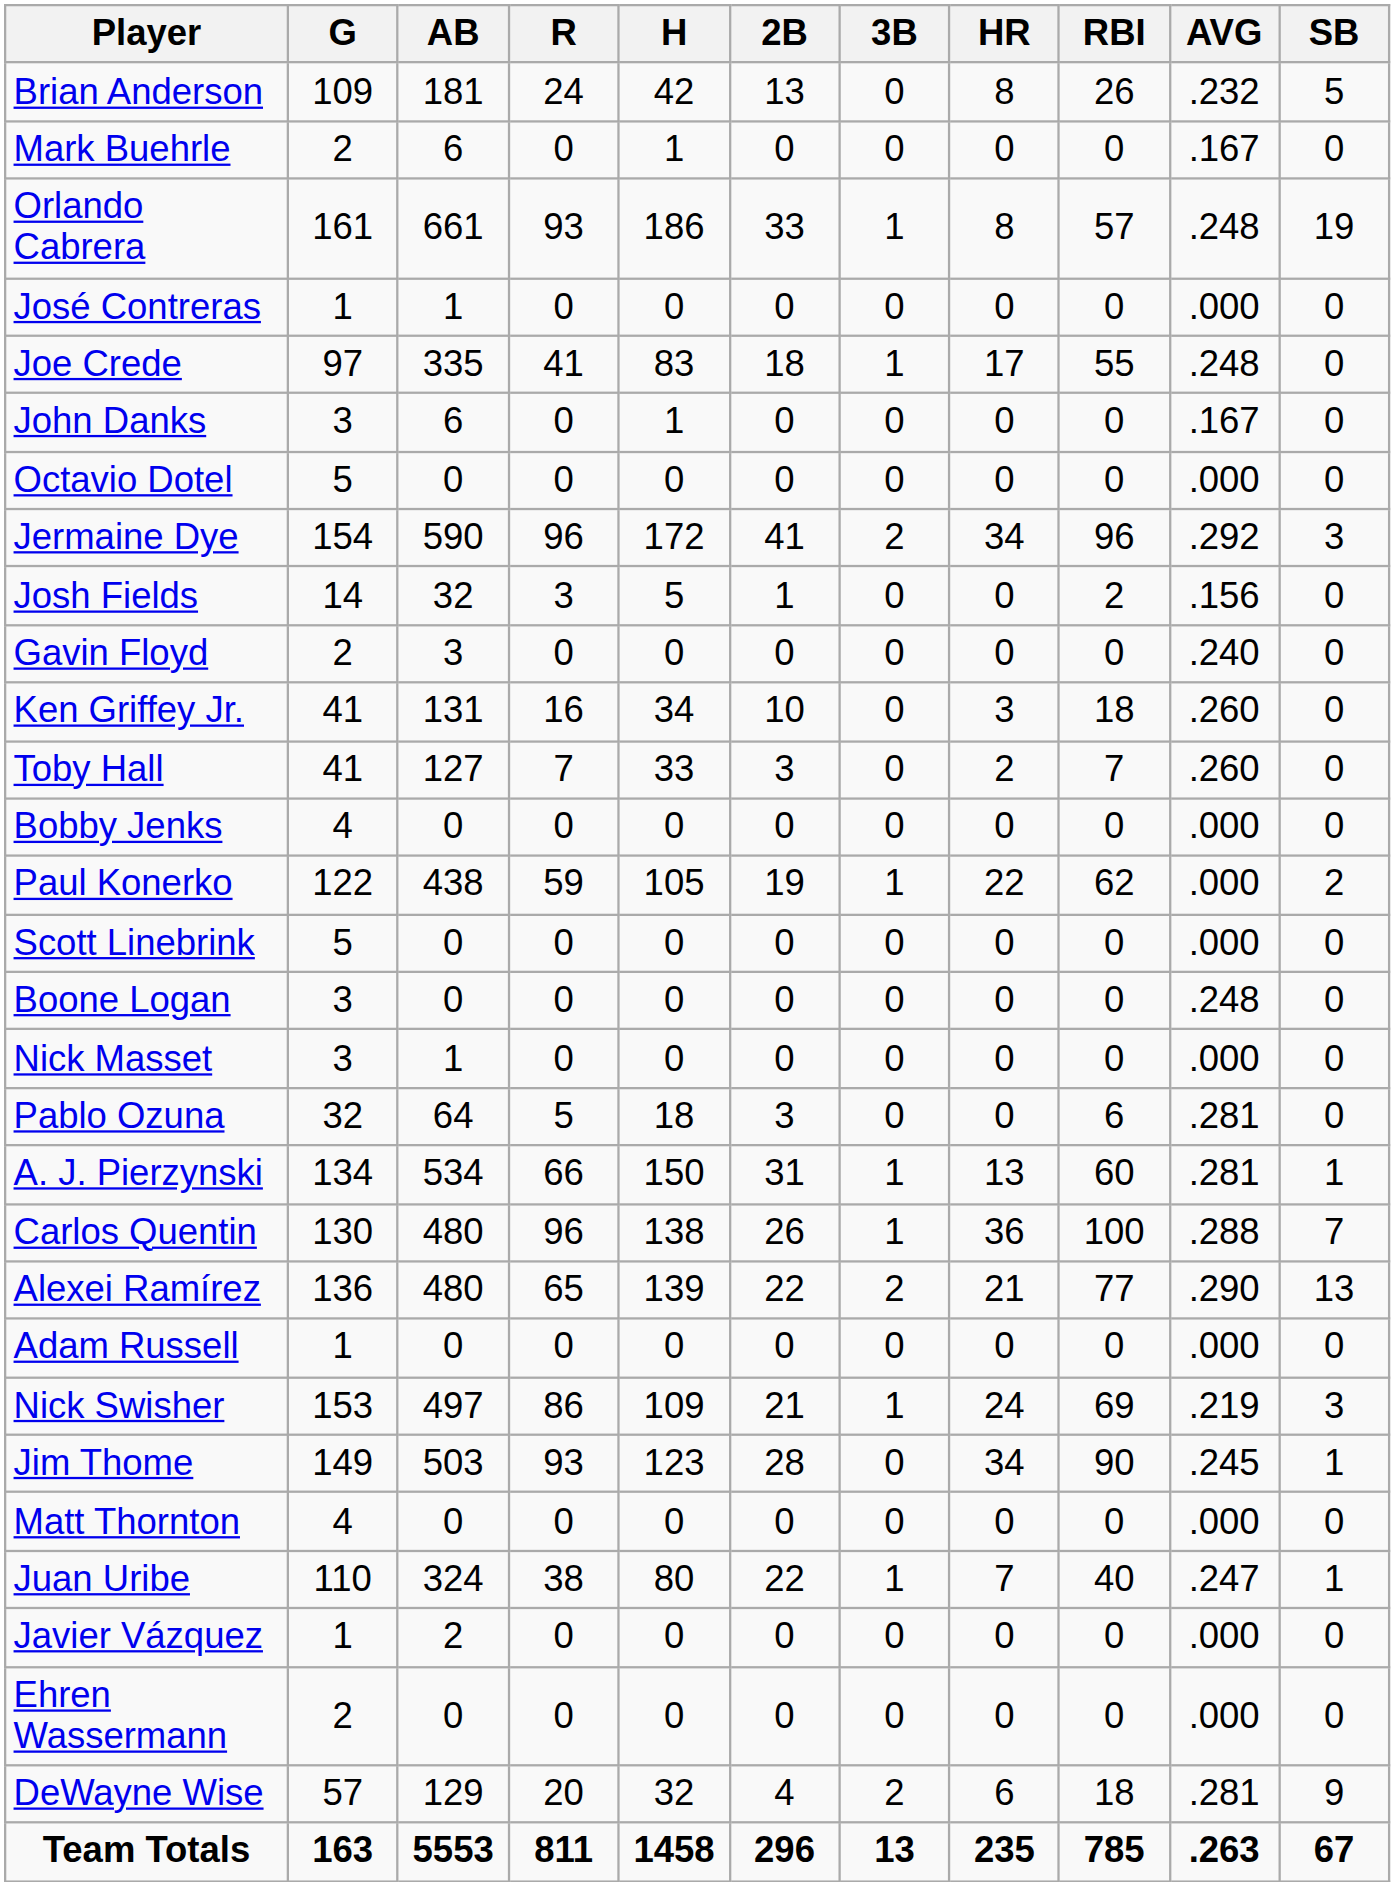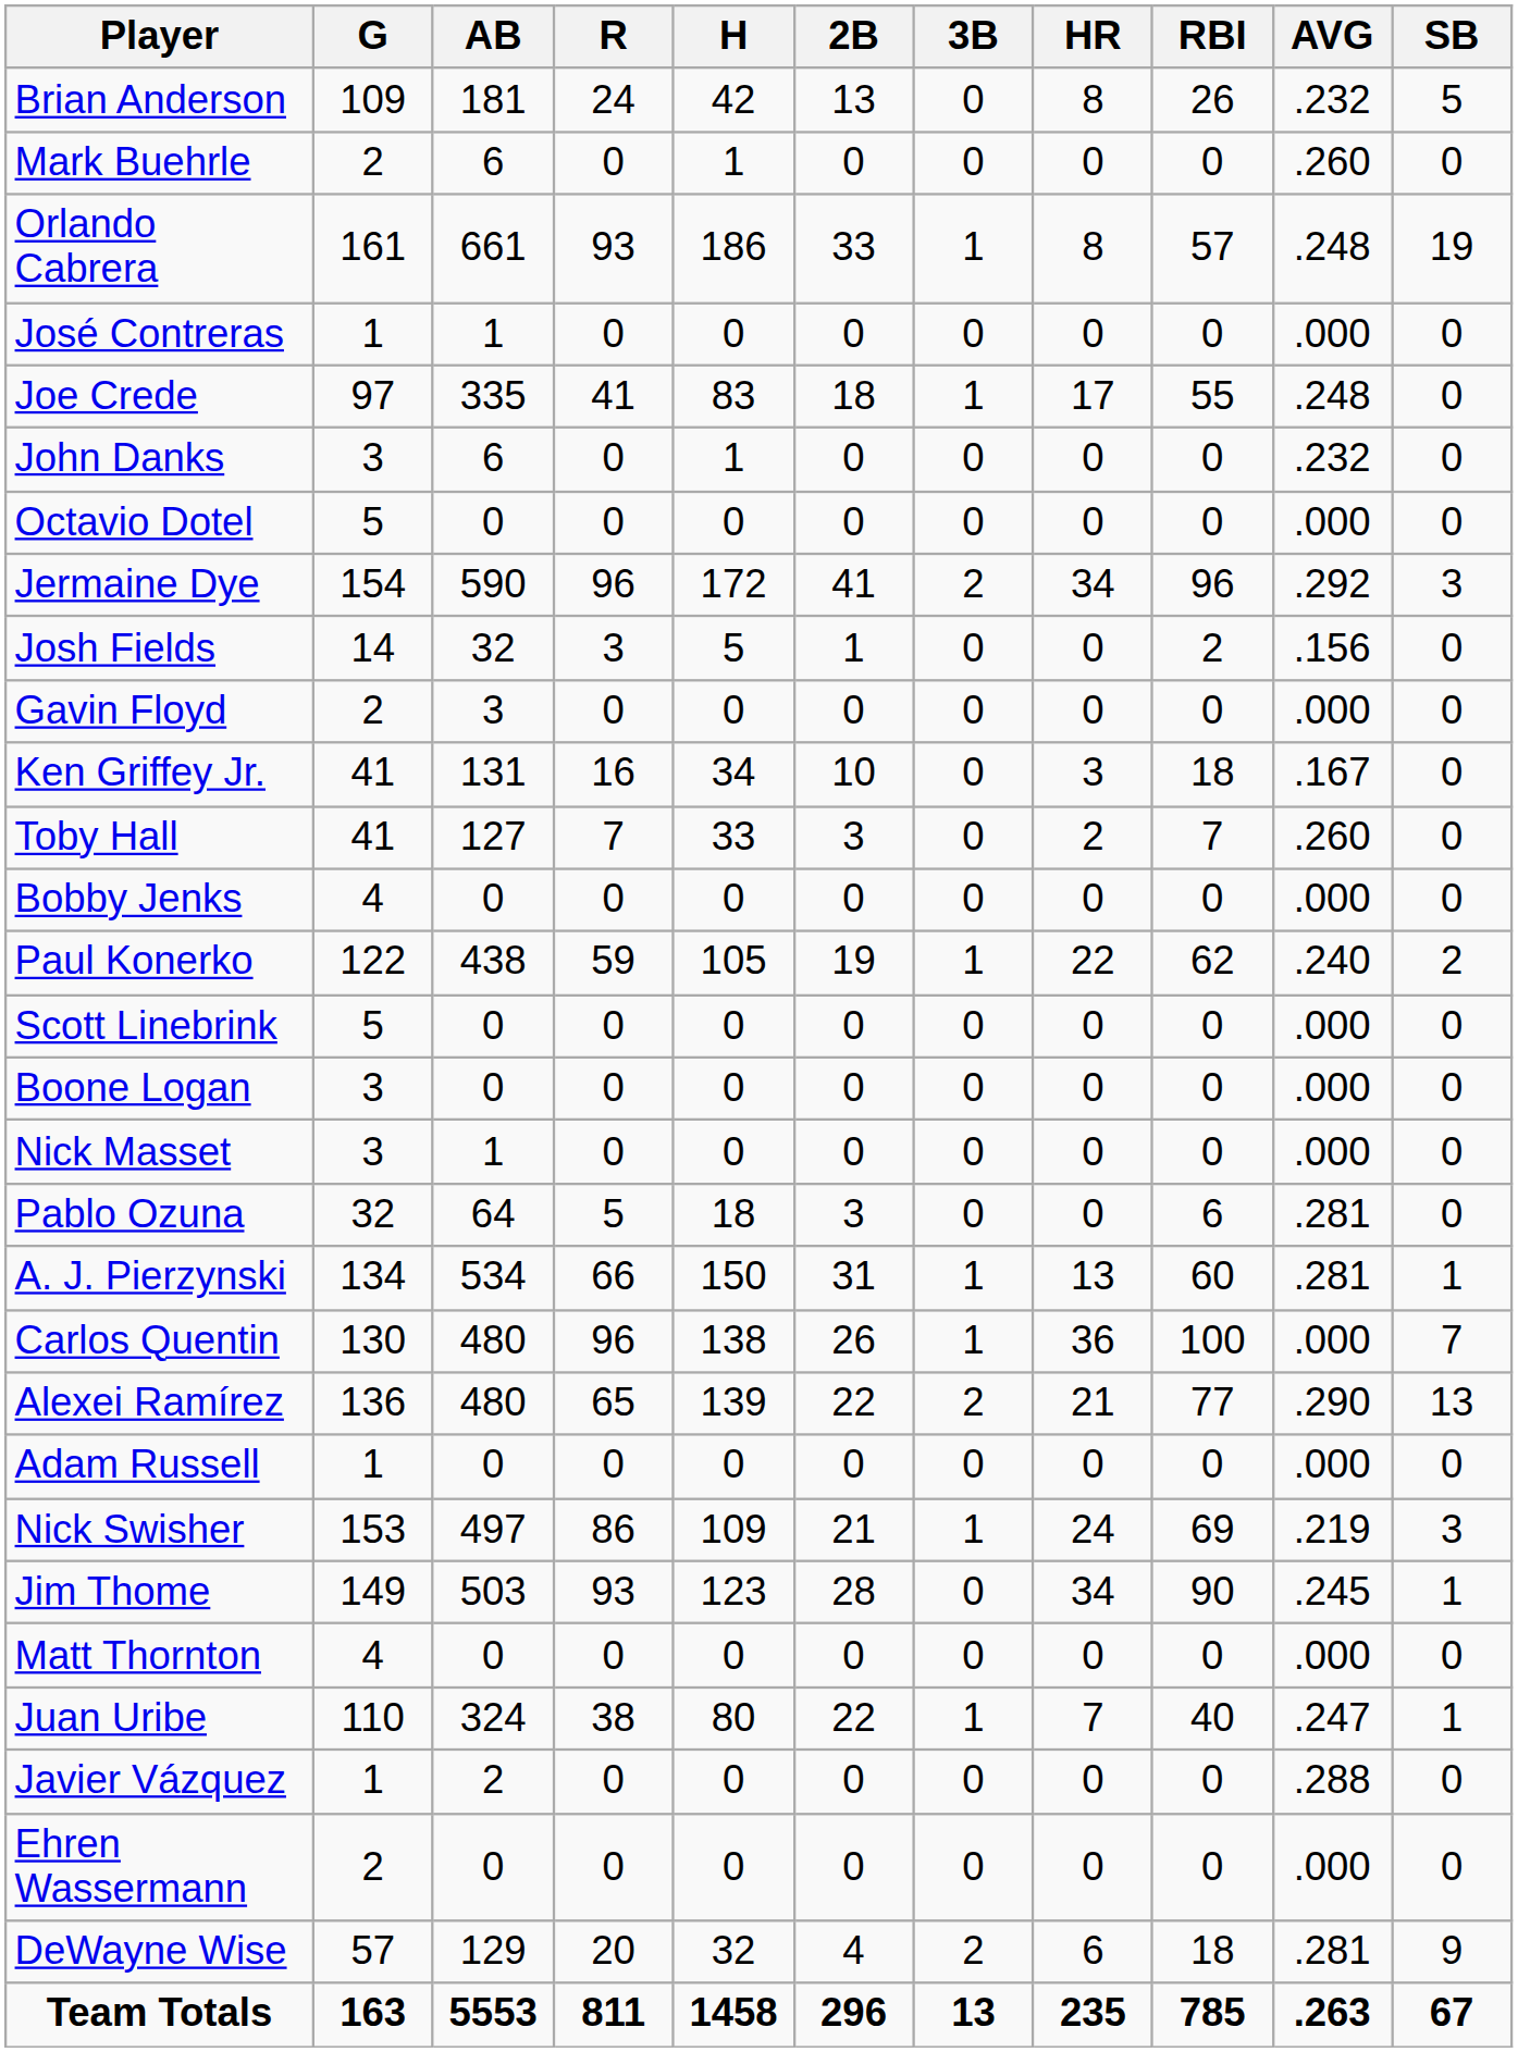Mark Buehrle | AVG: .167 -> .260
John Danks | AVG: .167 -> .232
Gavin Floyd | AVG: .240 -> .000
Ken Griffey Jr. | AVG: .260 -> .167
Paul Konerko | AVG: .000 -> .240
Boone Logan | AVG: .248 -> .000
Carlos Quentin | AVG: .288 -> .000
Javier Vázquez | AVG: .000 -> .288
